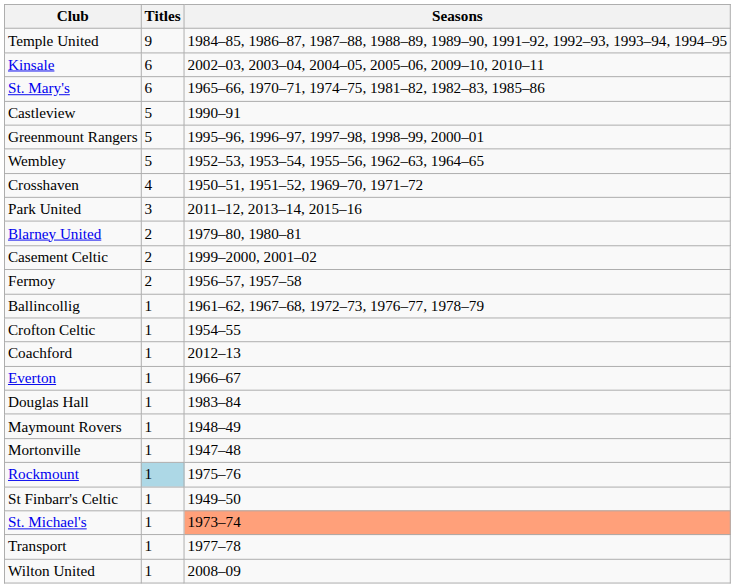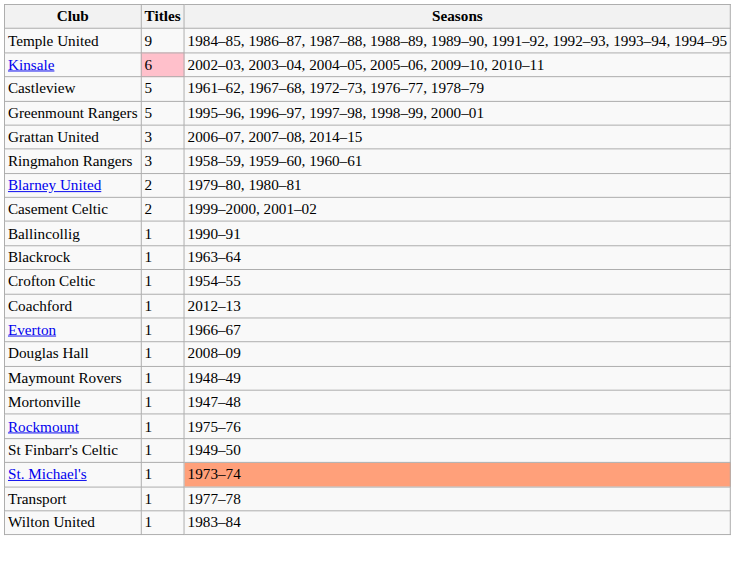Kinsale | Titles: no background -> pink background
- row: St. Mary's | 6 | 1965–66, 1970–71, 1974–75, 1981–82, 1982–83, 1985–86
Castleview | Seasons: 1990–91 -> 1961–62, 1967–68, 1972–73, 1976–77, 1978–79
- row: Wembley | 5 | 1952–53, 1953–54, 1955–56, 1962–63, 1964–65
- row: Crosshaven | 4 | 1950–51, 1951–52, 1969–70, 1971–72
+ row: Grattan United | 3 | 2006–07, 2007–08, 2014–15
- row: Park United | 3 | 2011–12, 2013–14, 2015–16
+ row: Ringmahon Rangers | 3 | 1958–59, 1959–60, 1960–61
- row: Fermoy | 2 | 1956–57, 1957–58
Ballincollig | Seasons: 1961–62, 1967–68, 1972–73, 1976–77, 1978–79 -> 1990–91
+ row: Blackrock | 1 | 1963–64
Douglas Hall | Seasons: 1983–84 -> 2008–09
Rockmount | Titles: lightblue background -> no background
Wilton United | Seasons: 2008–09 -> 1983–84
